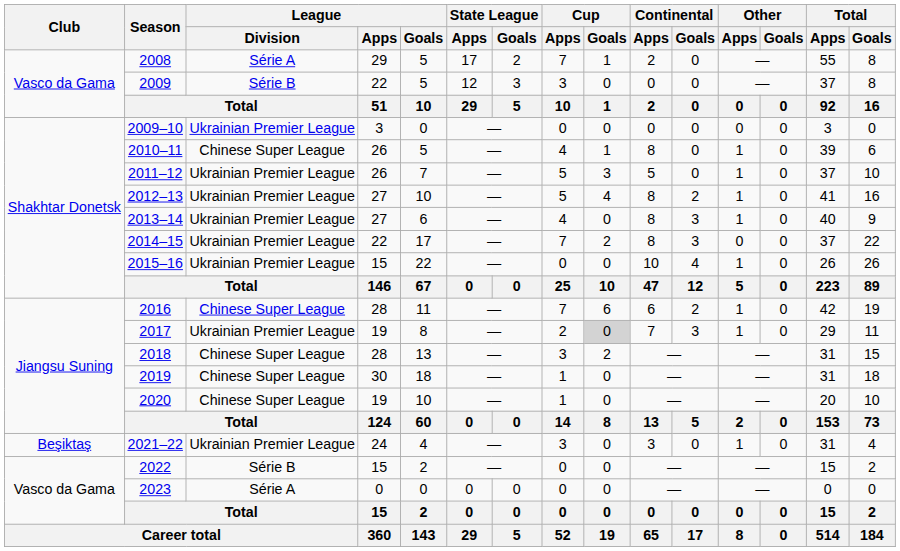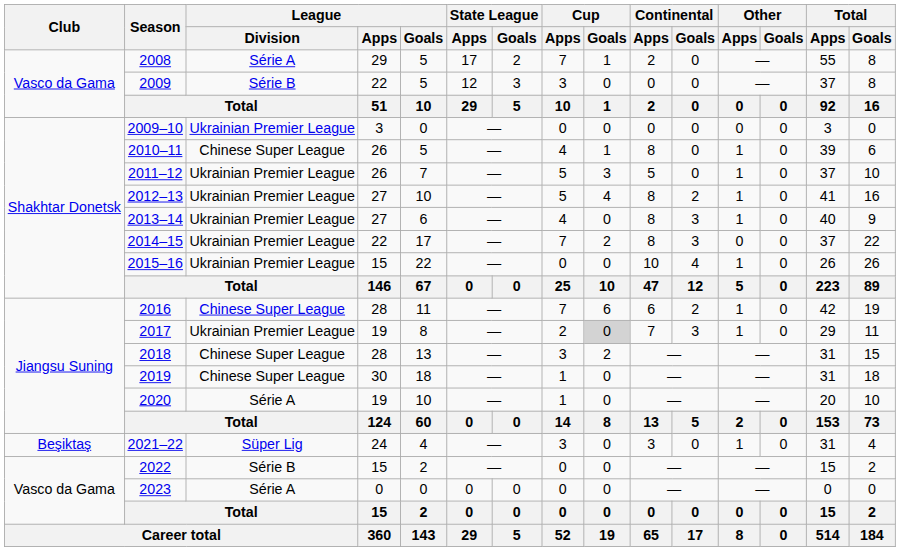2020 | League / Division: Chinese Super League -> Série A
2021–22 | League / Division: Ukrainian Premier League -> Süper Lig
